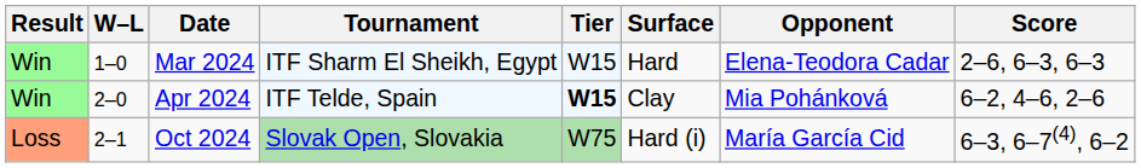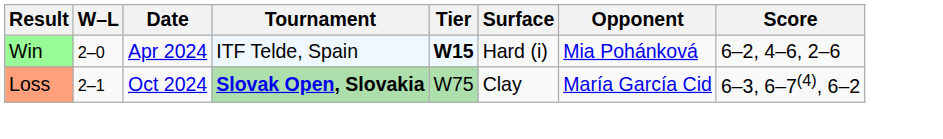- row: Win | 1–0 | Mar 2024 | ITF Sharm El Sheikh, Egypt | W15 | Hard | Elena-Teodora Cadar | 2–6, 6–3, 6–3
Apr 2024 | Surface: Clay -> Hard (i)
Oct 2024 | Tournament: normal -> bold
Oct 2024 | Surface: Hard (i) -> Clay
